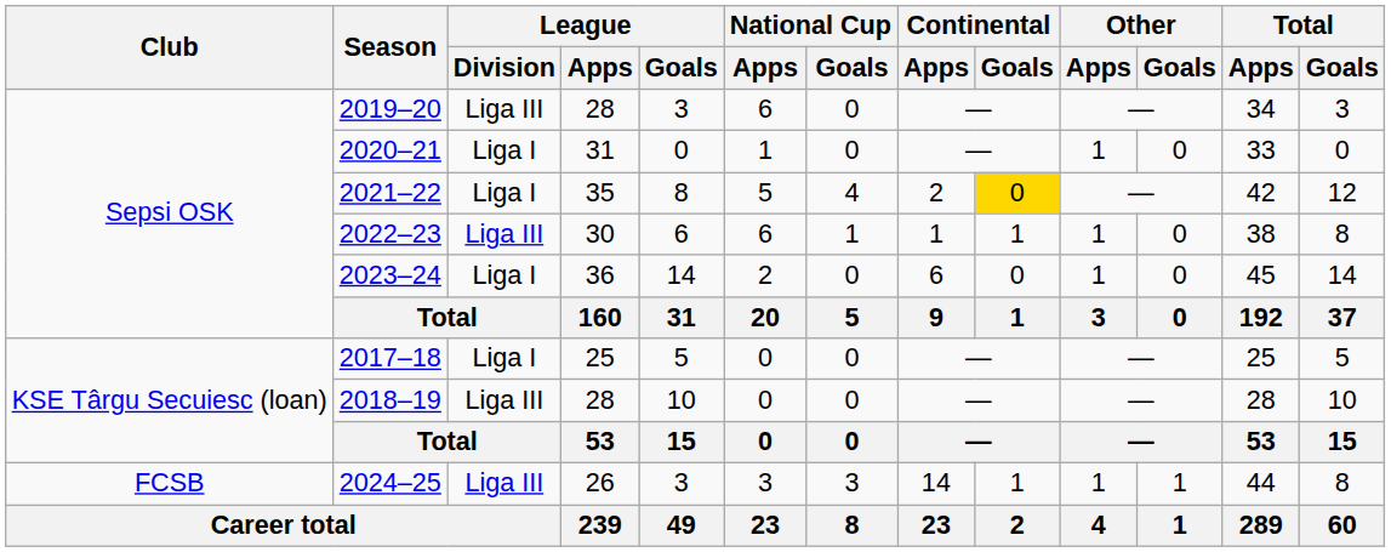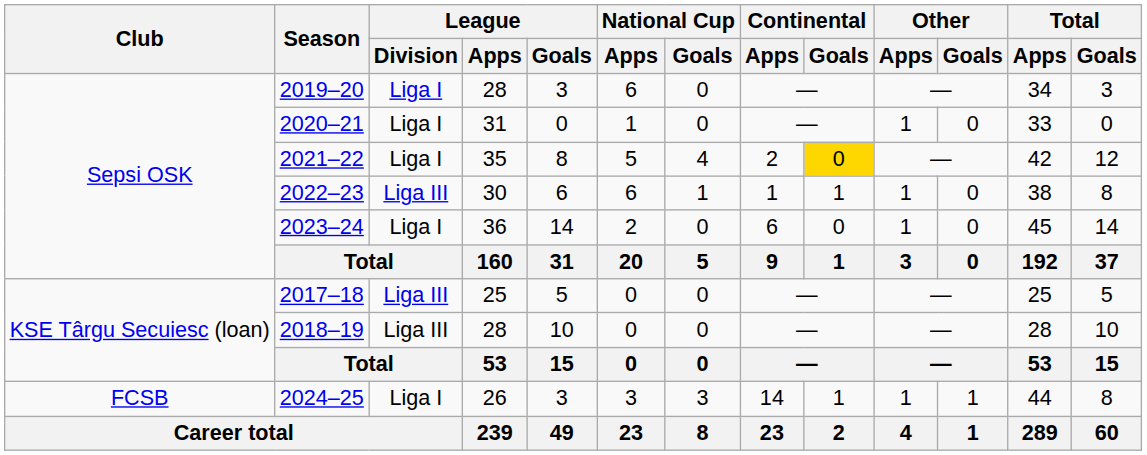2019–20 | League / Division: Liga III -> Liga I
2017–18 | League / Division: Liga I -> Liga III
2024–25 | League / Division: Liga III -> Liga I
